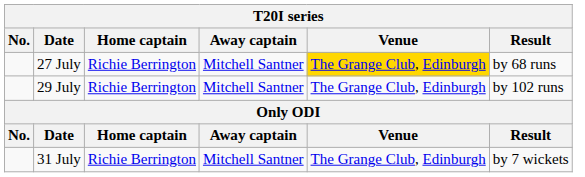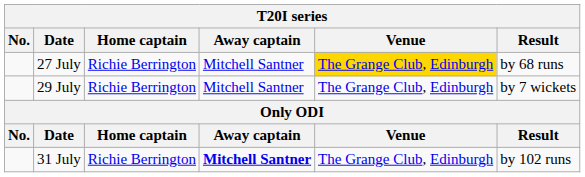29 July | Result: by 102 runs -> by 7 wickets
31 July | Away captain: normal -> bold
31 July | Result: by 7 wickets -> by 102 runs
